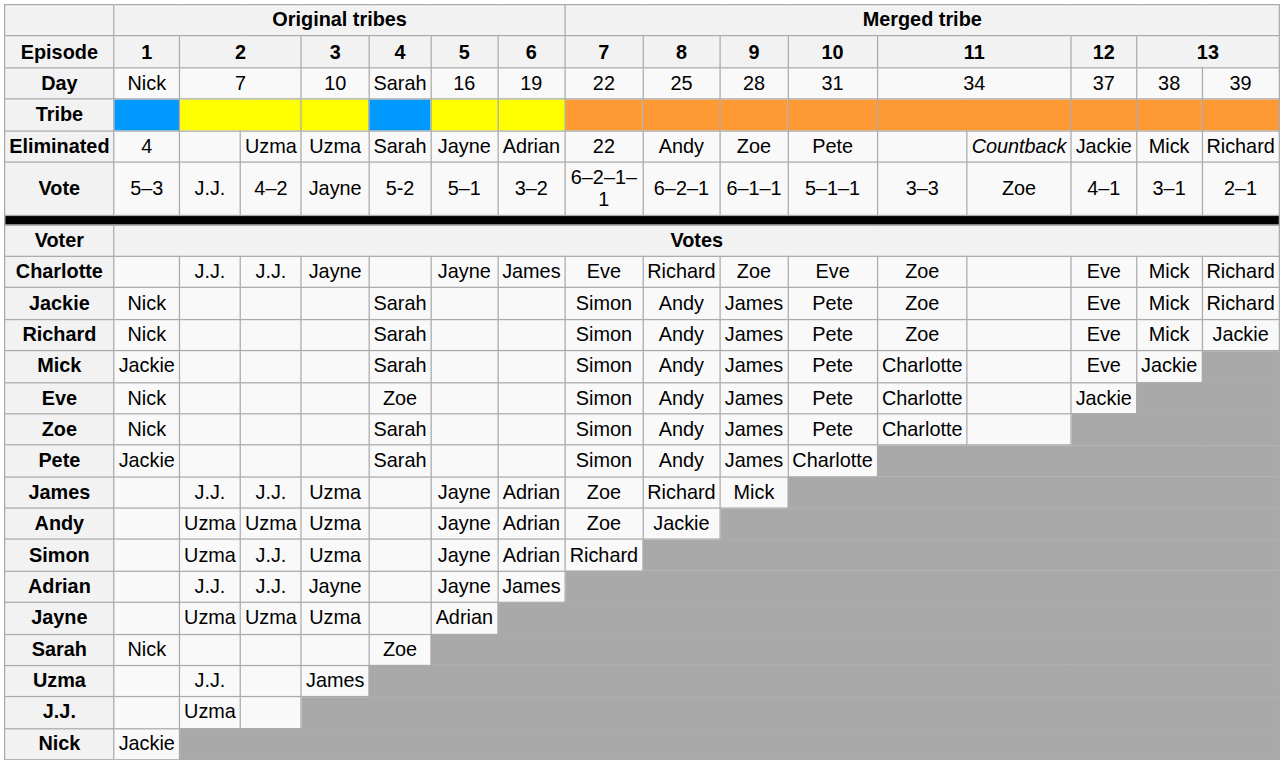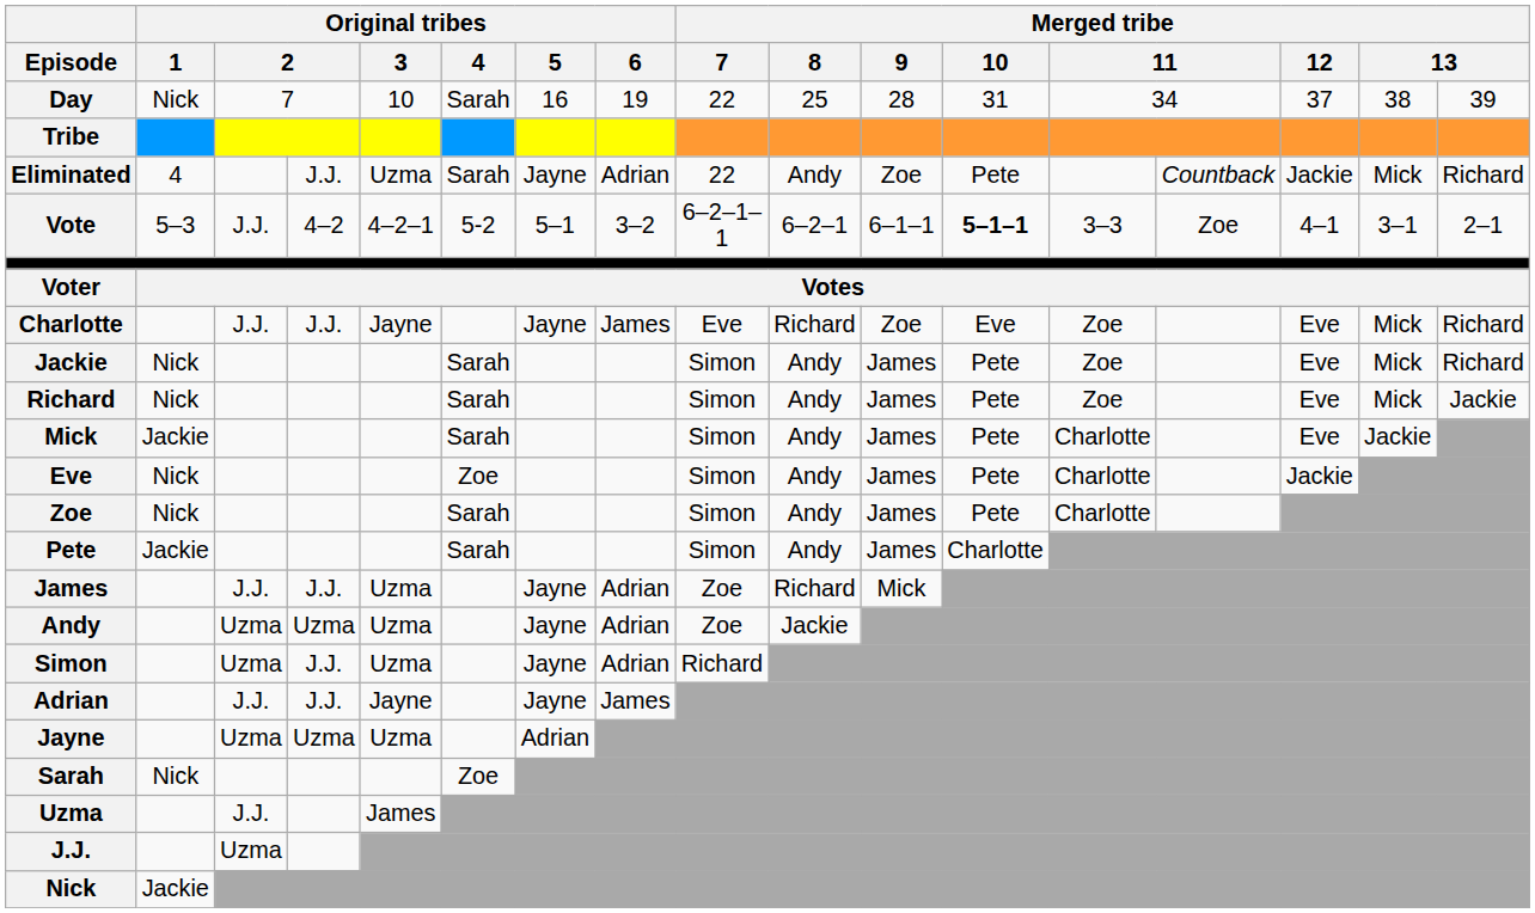Eliminated | column 4: Uzma -> J.J.
Vote | Original tribes / 3: Jayne -> 4–2–1
Vote | Merged tribe / 10: normal -> bold
